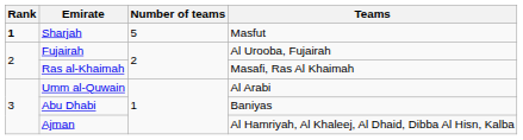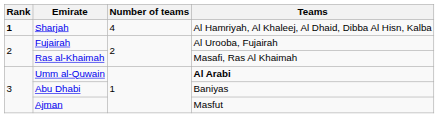Sharjah | Number of teams: 5 -> 4
Sharjah | Teams: Masfut -> Al Hamriyah, Al Khaleej, Al Dhaid, Dibba Al Hisn, Kalba
Umm al-Quwain | Teams: normal -> bold
Ajman | Teams: Al Hamriyah, Al Khaleej, Al Dhaid, Dibba Al Hisn, Kalba -> Masfut
